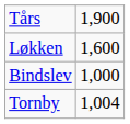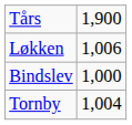Løkken | column 2: 1,600 -> 1,006
